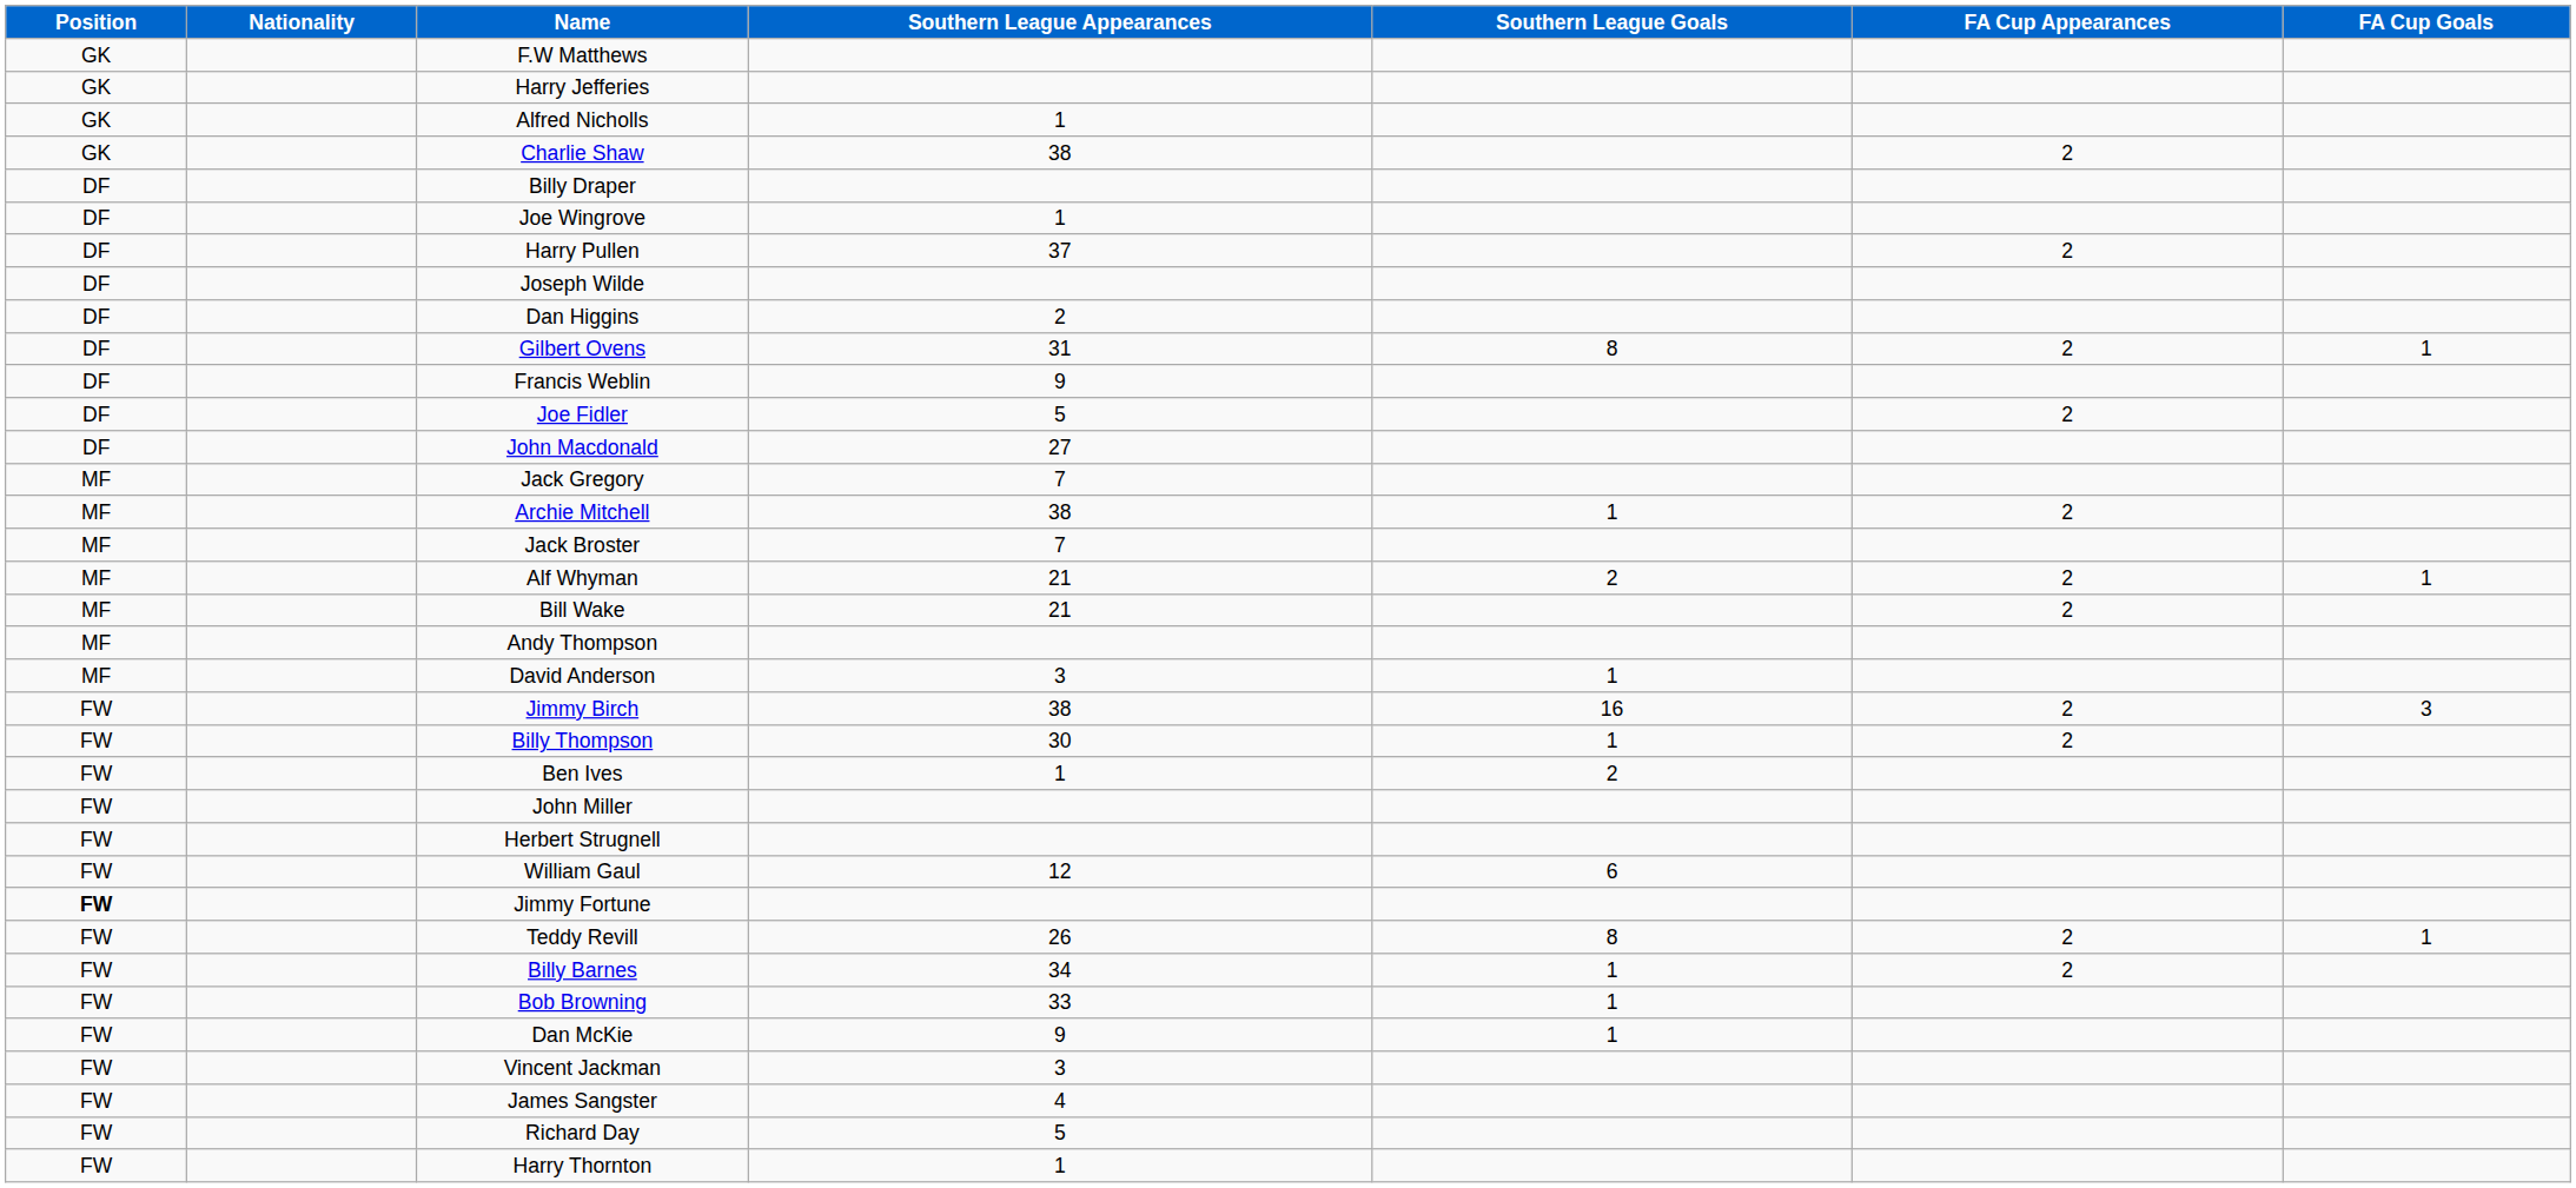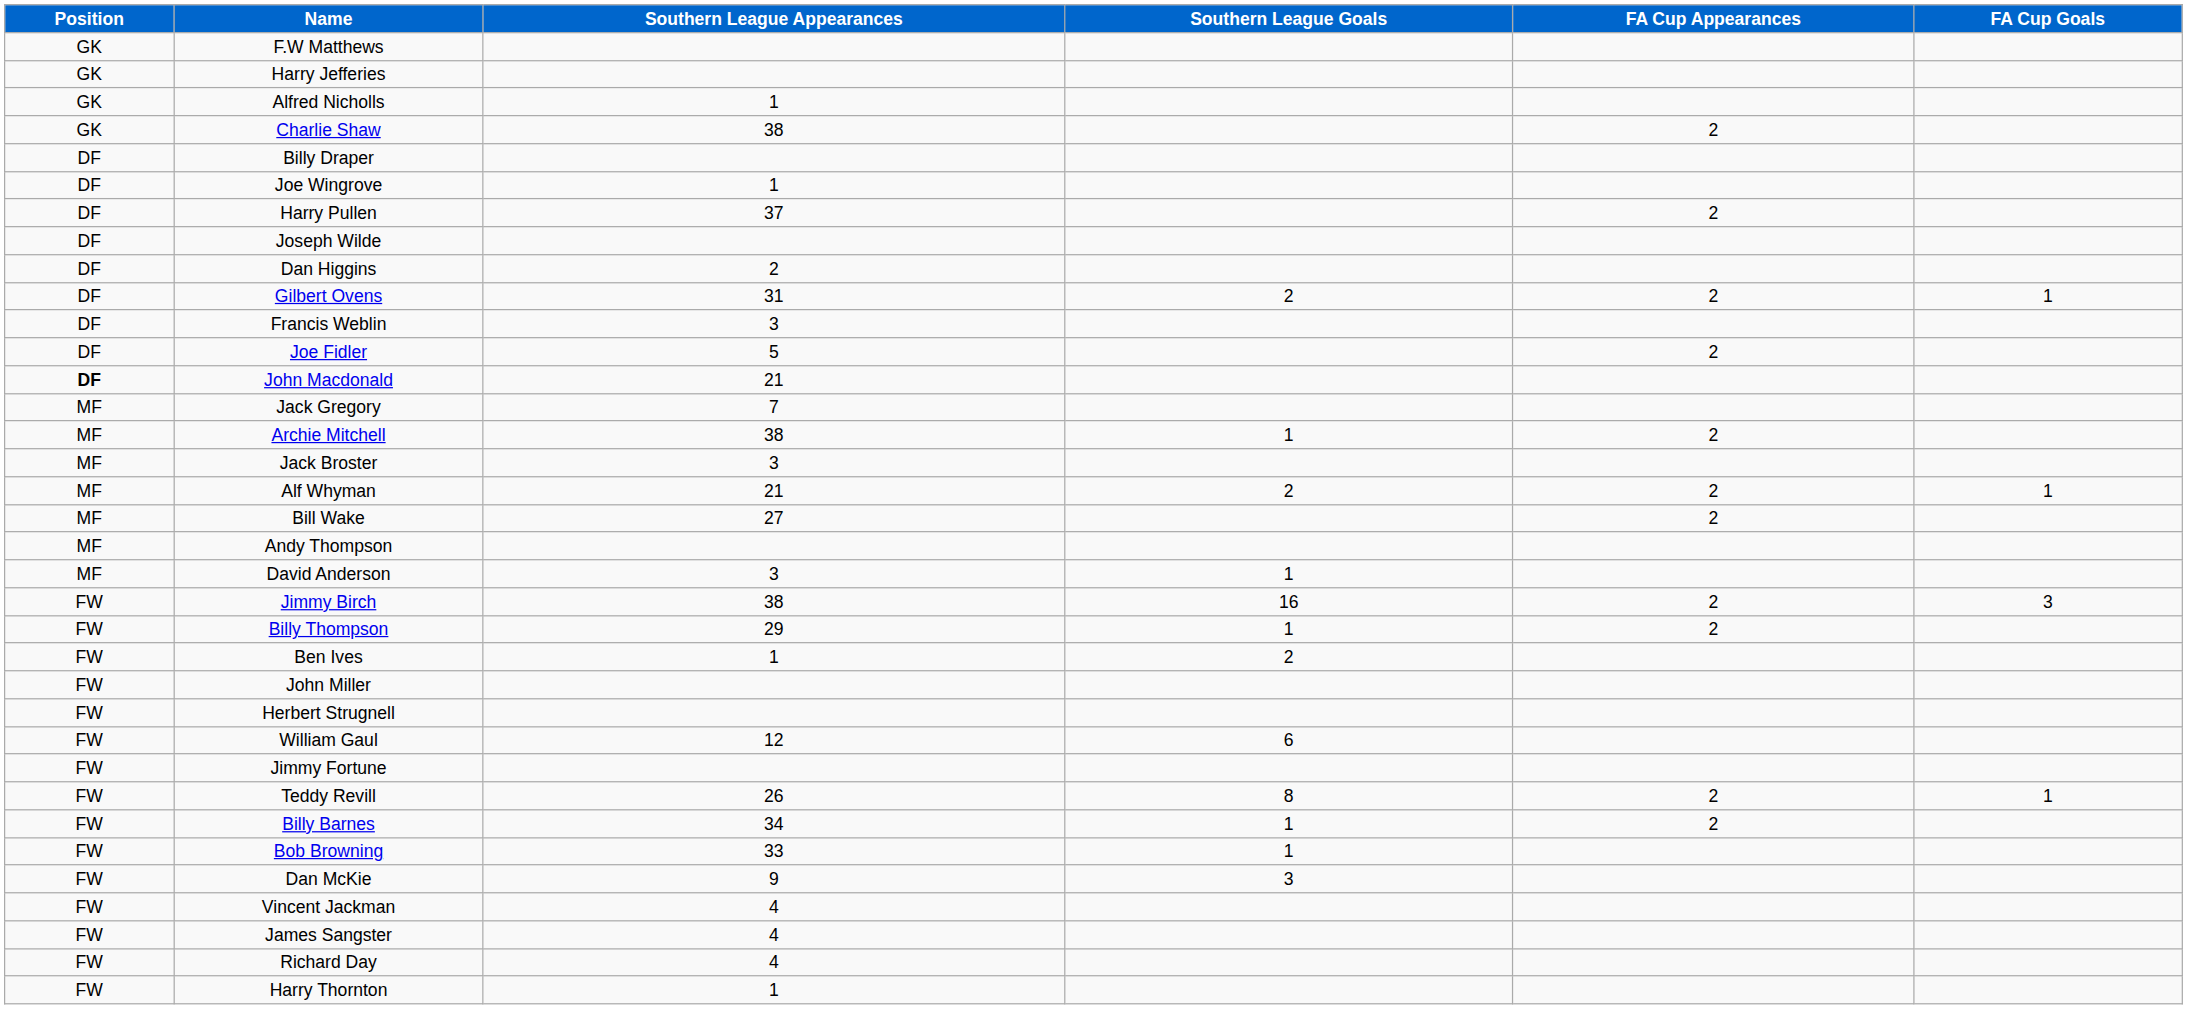- column: Nationality
Gilbert Ovens | Southern League Goals: 8 -> 2
Francis Weblin | Southern League Appearances: 9 -> 3
John Macdonald | Position: normal -> bold
John Macdonald | Southern League Appearances: 27 -> 21
Jack Broster | Southern League Appearances: 7 -> 3
Bill Wake | Southern League Appearances: 21 -> 27
Billy Thompson | Southern League Appearances: 30 -> 29
Jimmy Fortune | Position: bold -> normal
Dan McKie | Southern League Goals: 1 -> 3
Vincent Jackman | Southern League Appearances: 3 -> 4
Richard Day | Southern League Appearances: 5 -> 4
